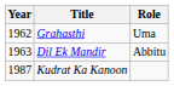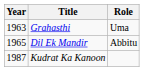Grahasthi | Year: 1962 -> 1963
Dil Ek Mandir | Year: 1963 -> 1965
